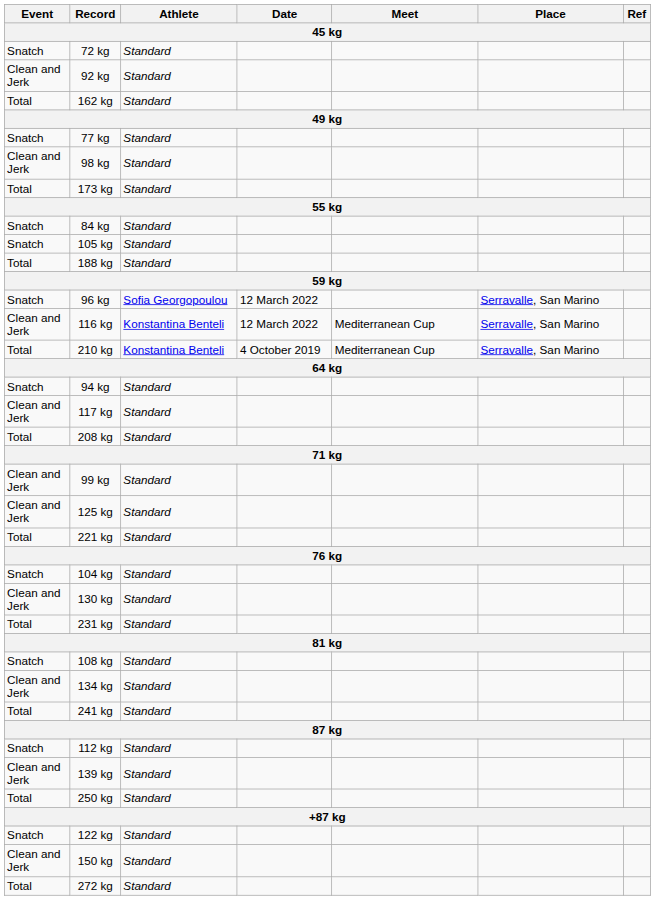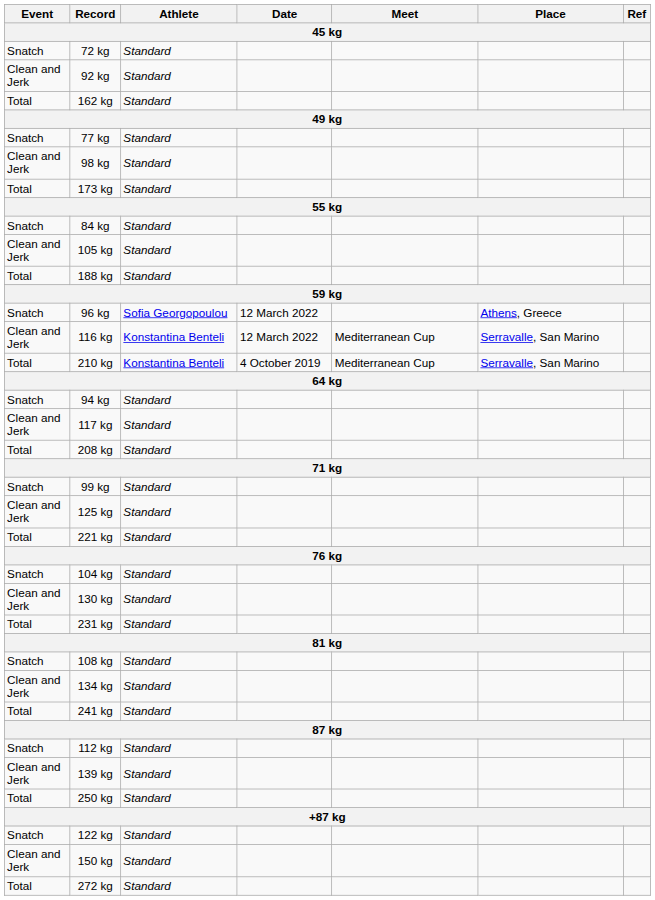105 kg | Event: Snatch -> Clean and Jerk
96 kg | Place: Serravalle, San Marino -> Athens, Greece
99 kg | Event: Clean and Jerk -> Snatch
